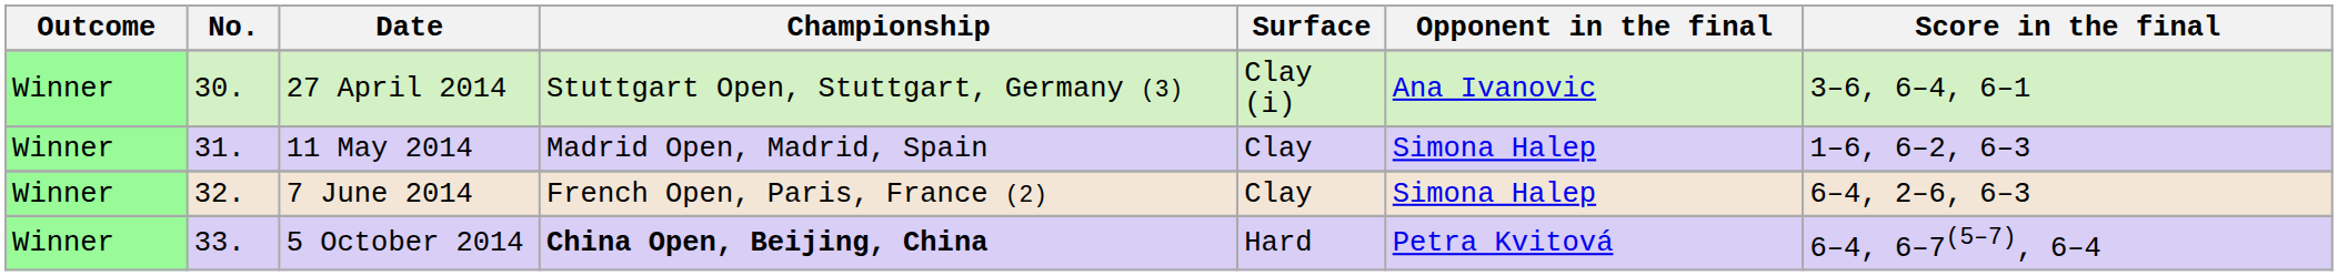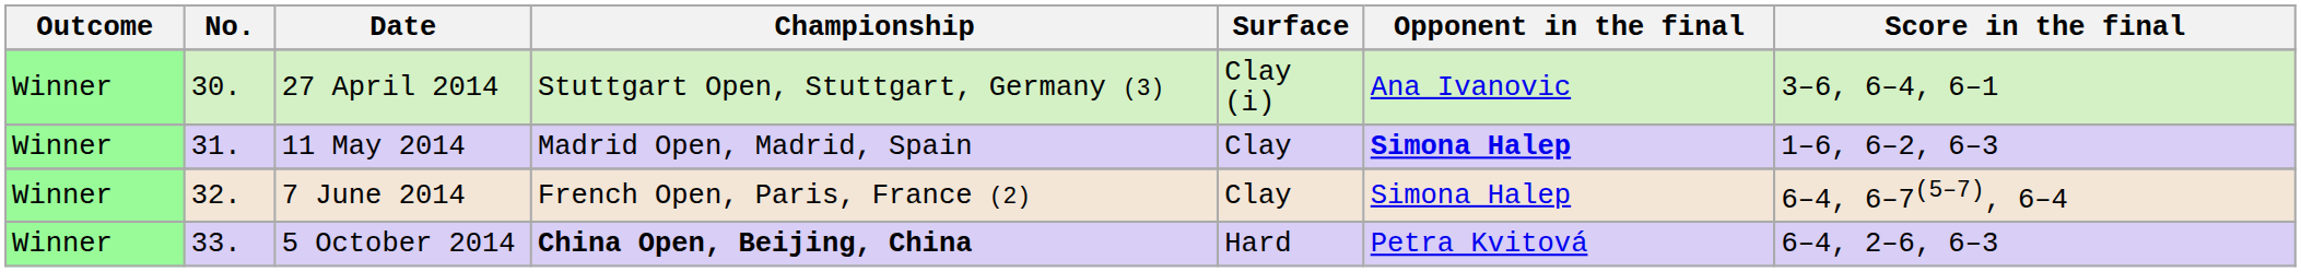11 May 2014 | Opponent in the final: normal -> bold
7 June 2014 | Score in the final: 6–4, 2–6, 6–3 -> 6–4, 6–7(5–7), 6–4
5 October 2014 | Score in the final: 6–4, 6–7(5–7), 6–4 -> 6–4, 2–6, 6–3
